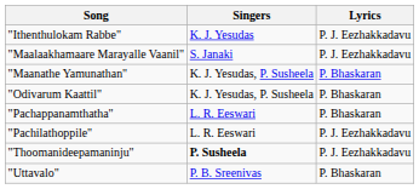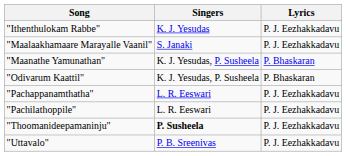"Pachappanamthatha" | Lyrics: P. Bhaskaran -> P. J. Eezhakkadavu
"Uttavalo" | Lyrics: P. Bhaskaran -> P. J. Eezhakkadavu
